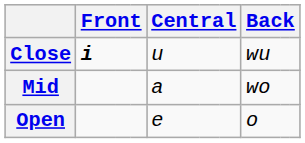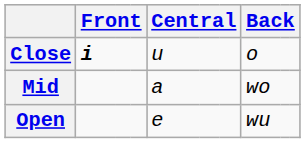Close | column 8: wu -> o
Open | column 8: o -> wu
